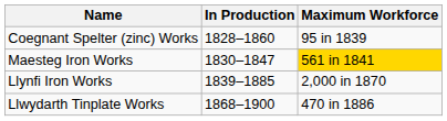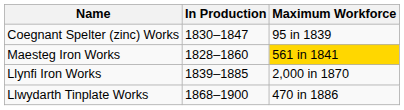Coegnant Spelter (zinc) Works | In Production: 1828–1860 -> 1830–1847
Maesteg Iron Works | In Production: 1830–1847 -> 1828–1860
